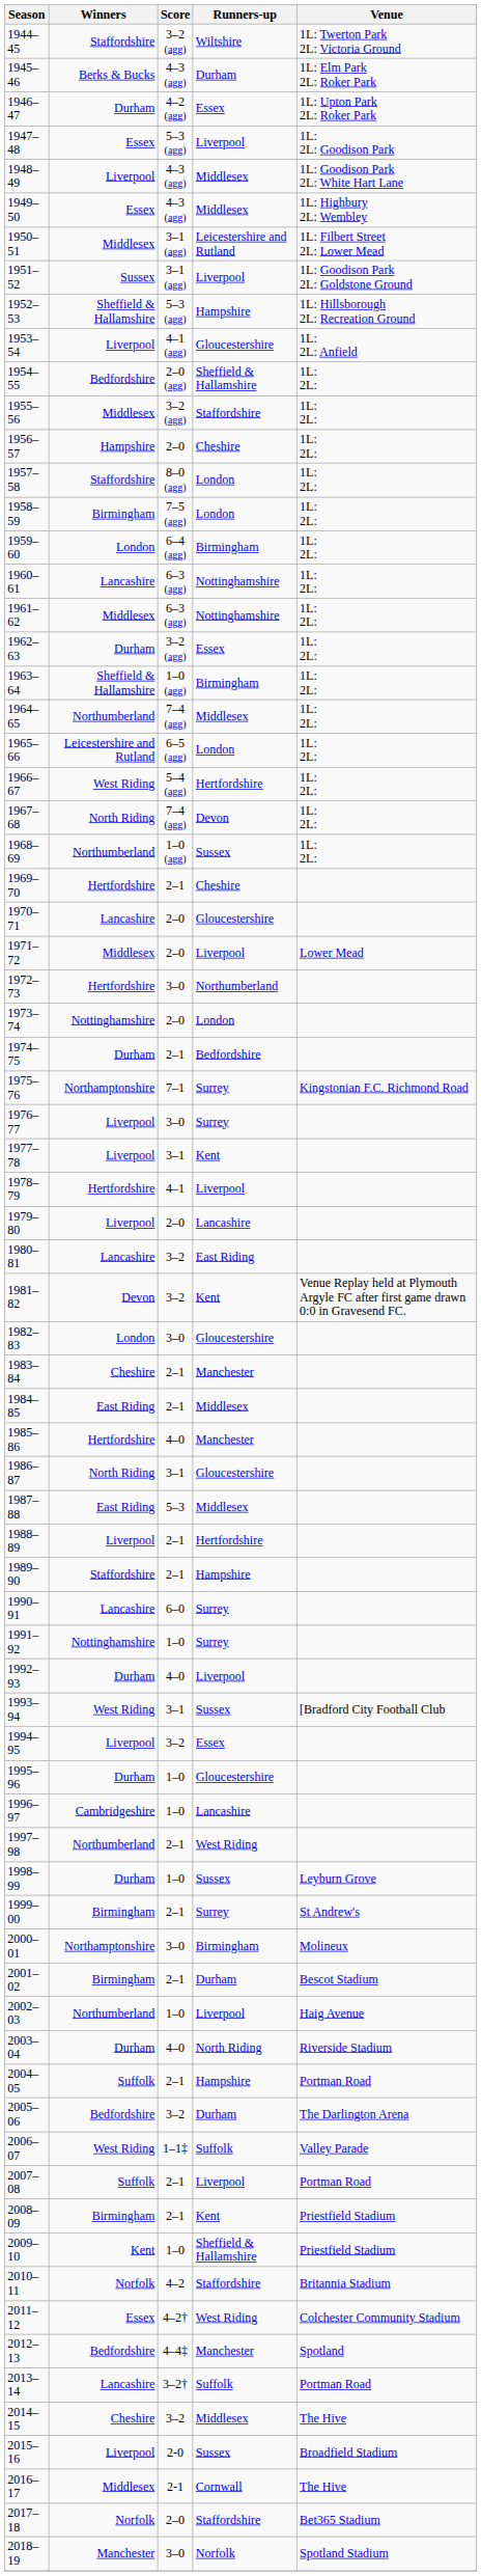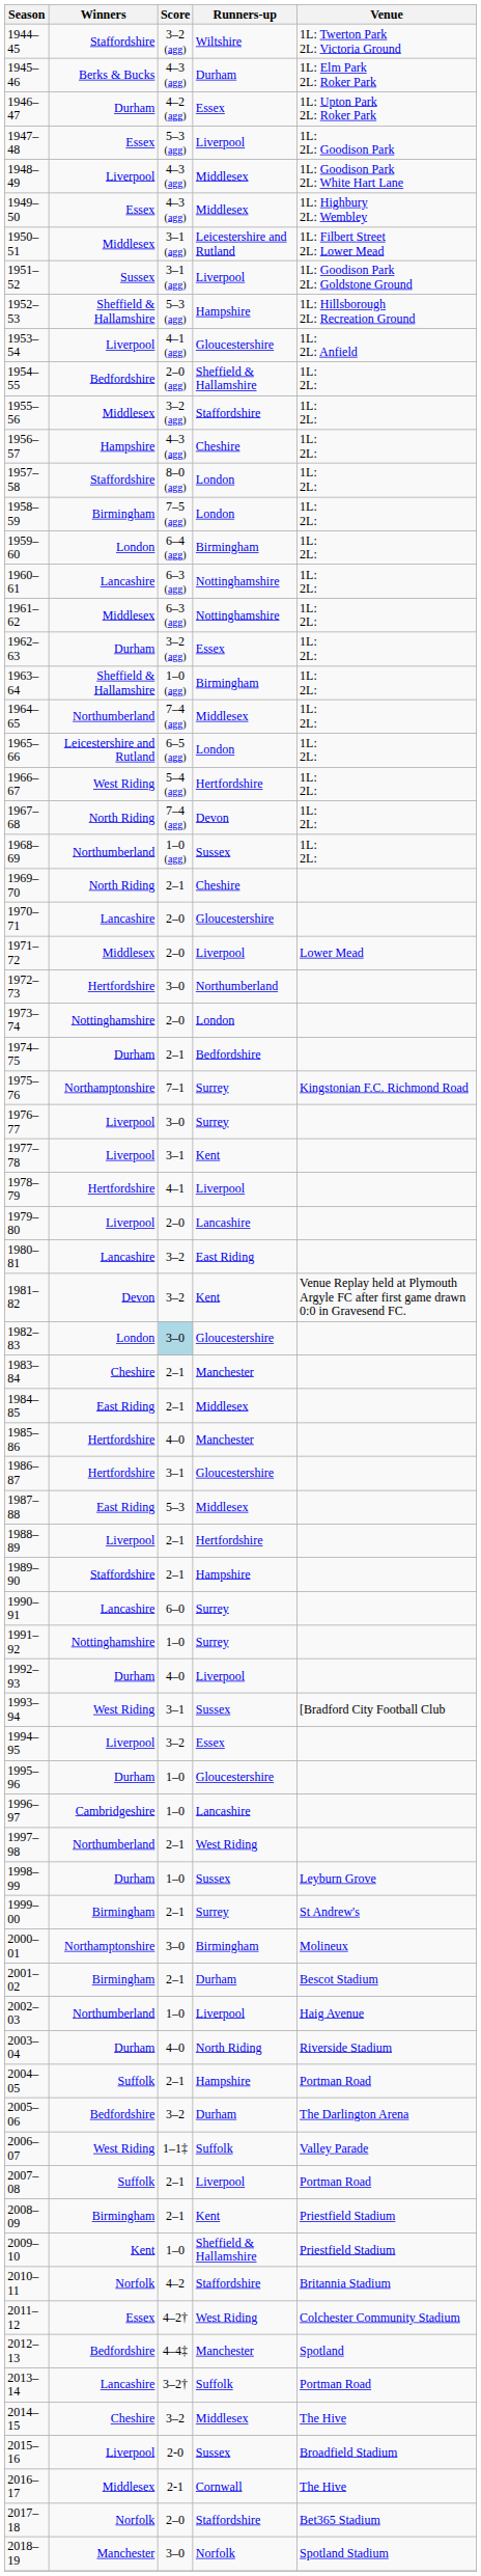1956–57 | Score: 2–0 -> 4–3 (agg)
1969–70 | Winners: Hertfordshire -> North Riding
1982–83 | Score: no background -> lightblue background
1986–87 | Winners: North Riding -> Hertfordshire
